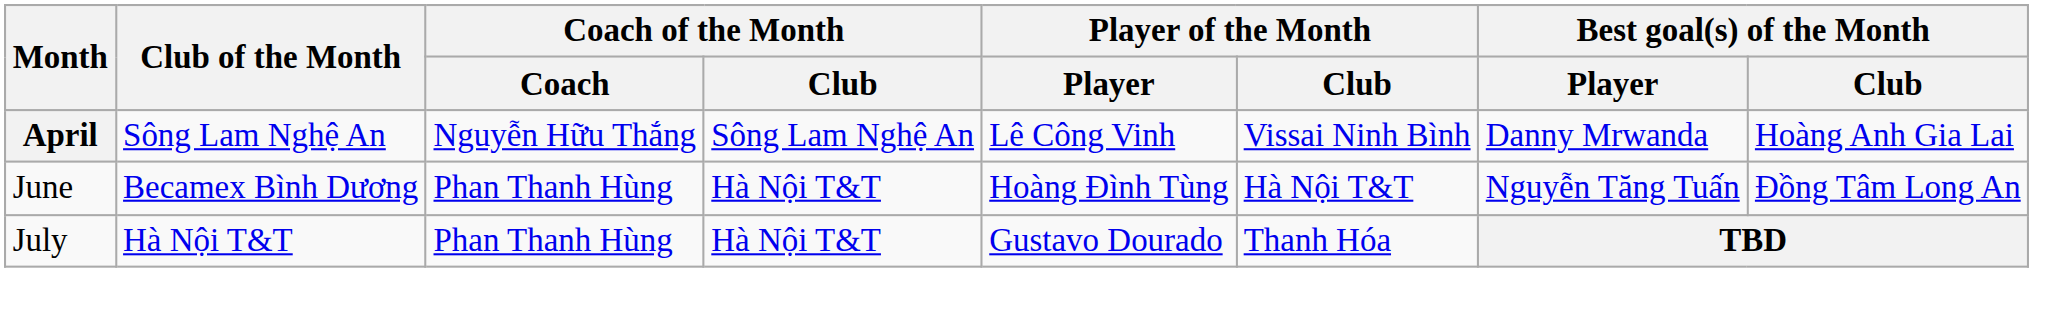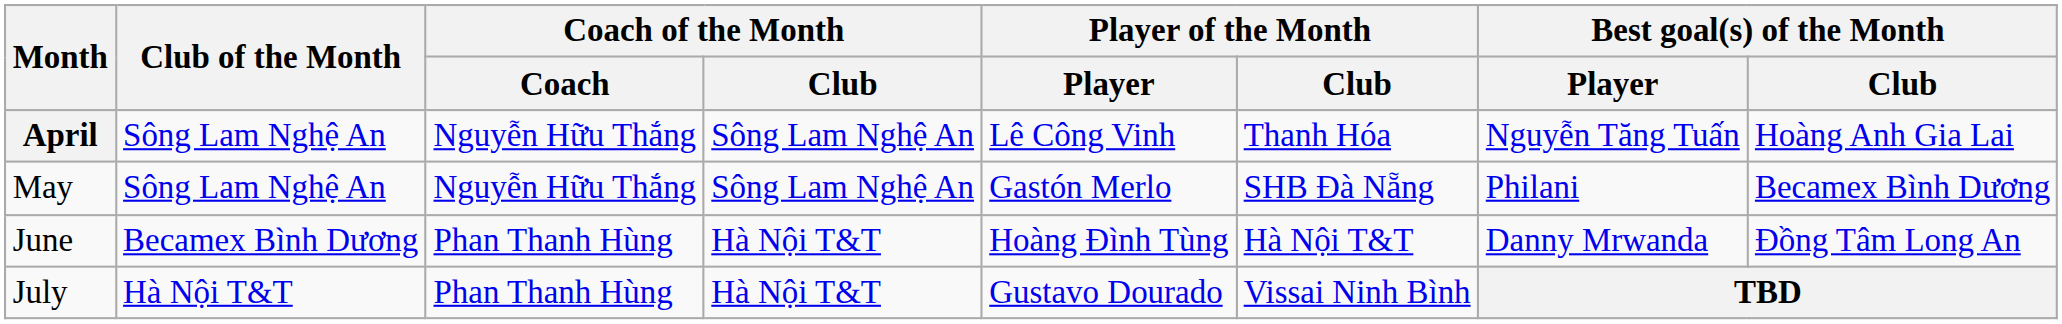April | Player of the Month / Club: Vissai Ninh Bình -> Thanh Hóa
April | Best goal(s) of the Month / Player: Danny Mrwanda -> Nguyễn Tăng Tuấn
+ row: May | Sông Lam Nghệ An | Nguyễn Hữu Thắng | Sông Lam Nghệ An | Gastón Merlo | SHB Đà Nẵng | Philani | Becamex Bình Dương
June | Best goal(s) of the Month / Player: Nguyễn Tăng Tuấn -> Danny Mrwanda
July | Player of the Month / Club: Thanh Hóa -> Vissai Ninh Bình
